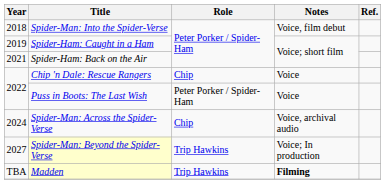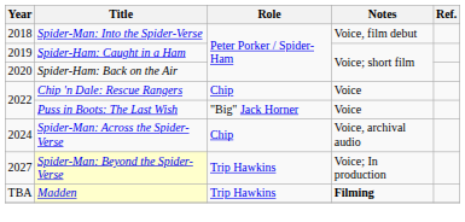Spider-Ham: Back on the Air | Year: 2021 -> 2020
Puss in Boots: The Last Wish | Role: Peter Porker / Spider-Ham -> "Big" Jack Horner
